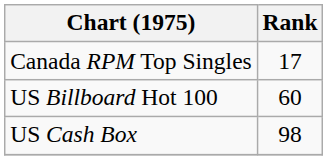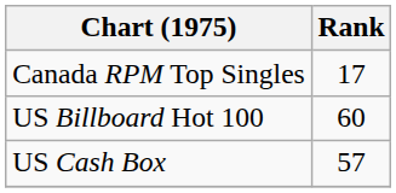US Cash Box | Rank: 98 -> 57
